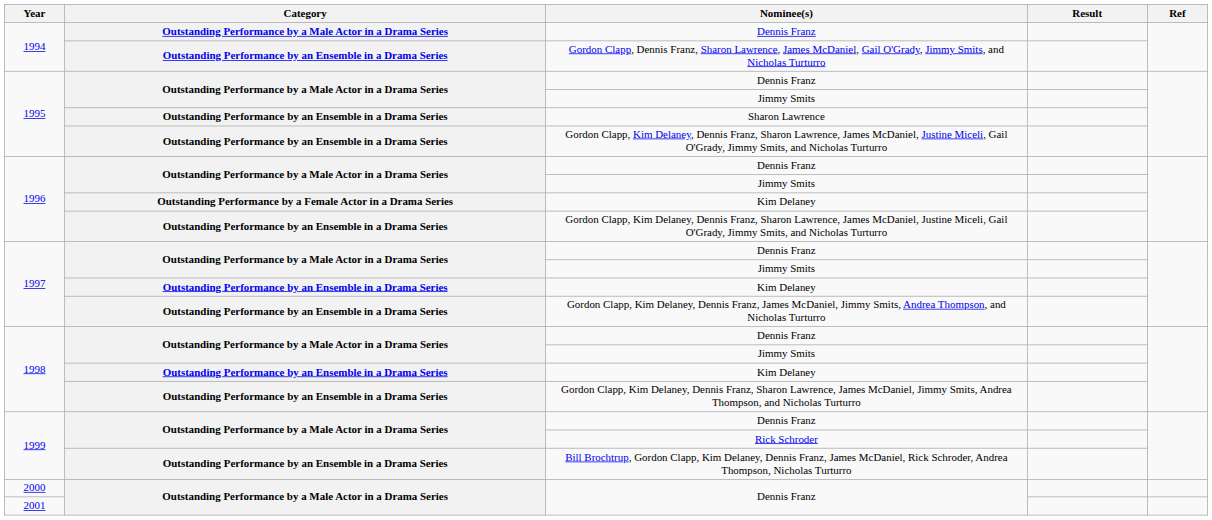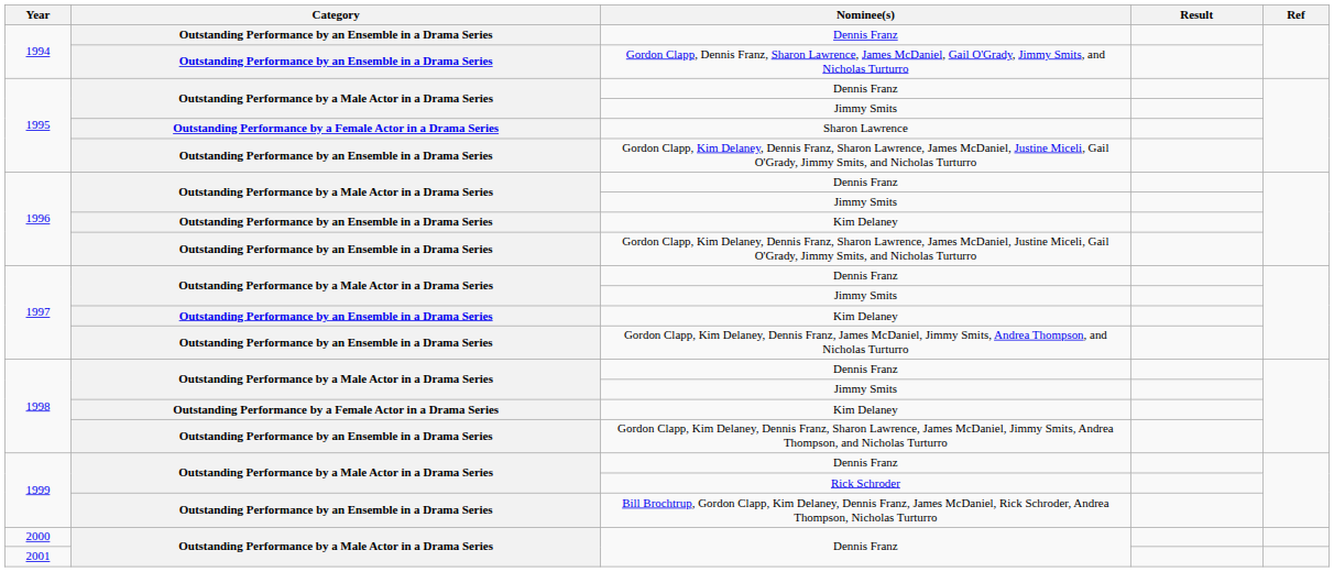1994 / Dennis Franz | Category: Outstanding Performance by a Male Actor in a Drama Series -> Outstanding Performance by an Ensemble in a Drama Series
Sharon Lawrence | Category: Outstanding Performance by an Ensemble in a Drama Series -> Outstanding Performance by a Female Actor in a Drama Series
1996 / Kim Delaney | Category: Outstanding Performance by a Female Actor in a Drama Series -> Outstanding Performance by an Ensemble in a Drama Series
1998 / Kim Delaney | Category: Outstanding Performance by an Ensemble in a Drama Series -> Outstanding Performance by a Female Actor in a Drama Series
